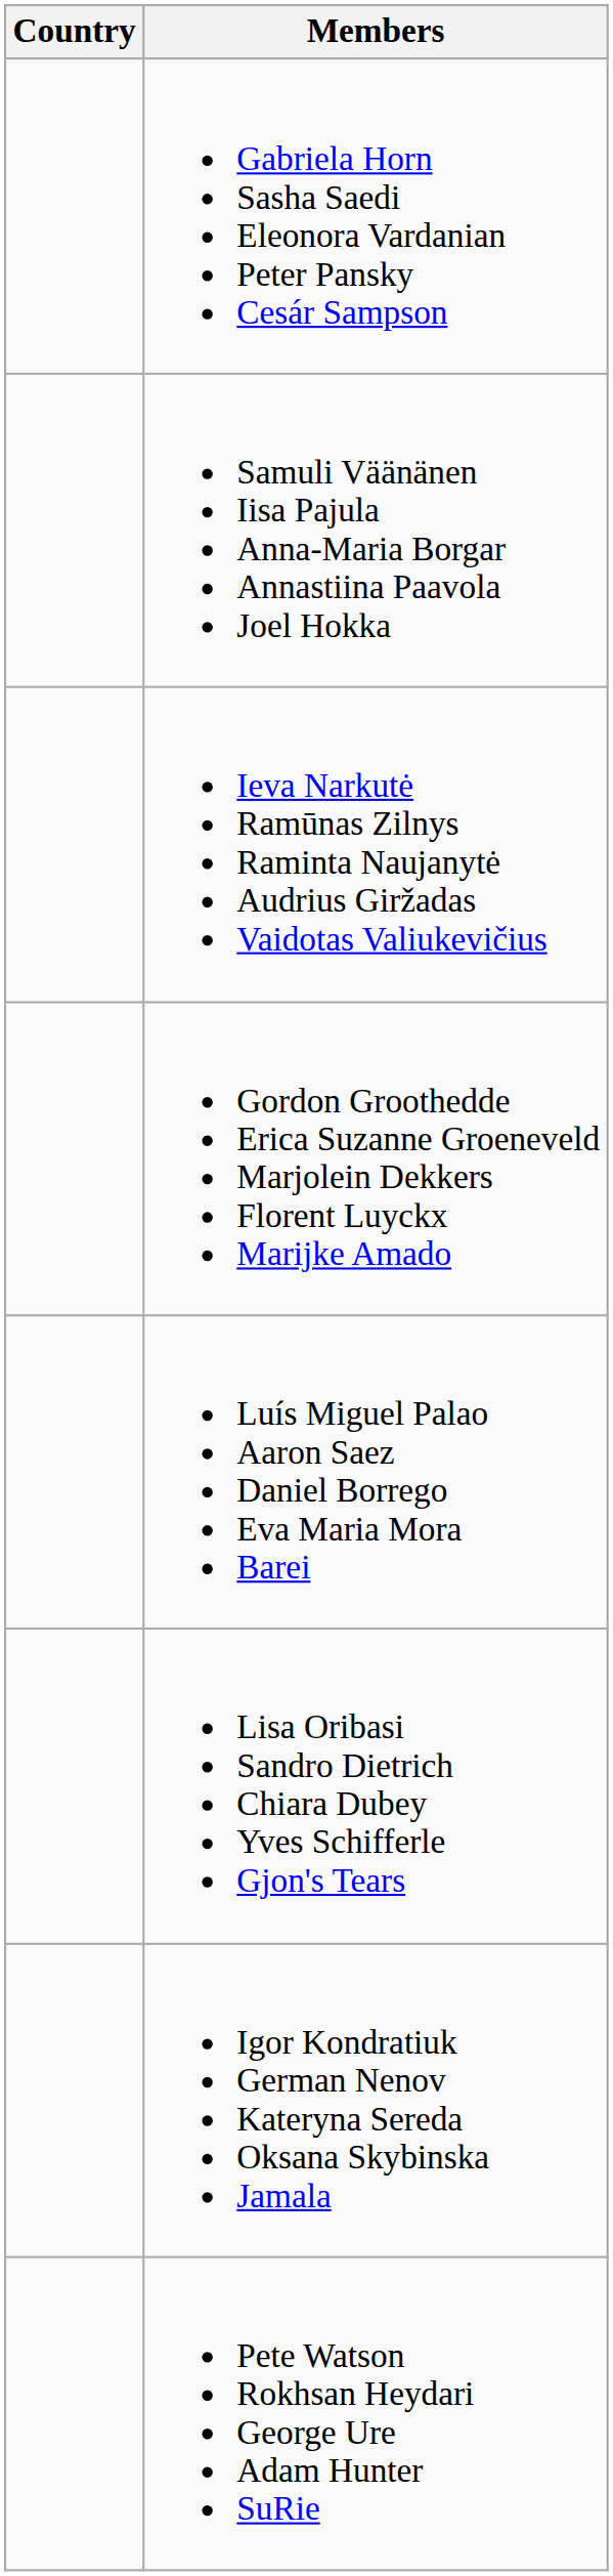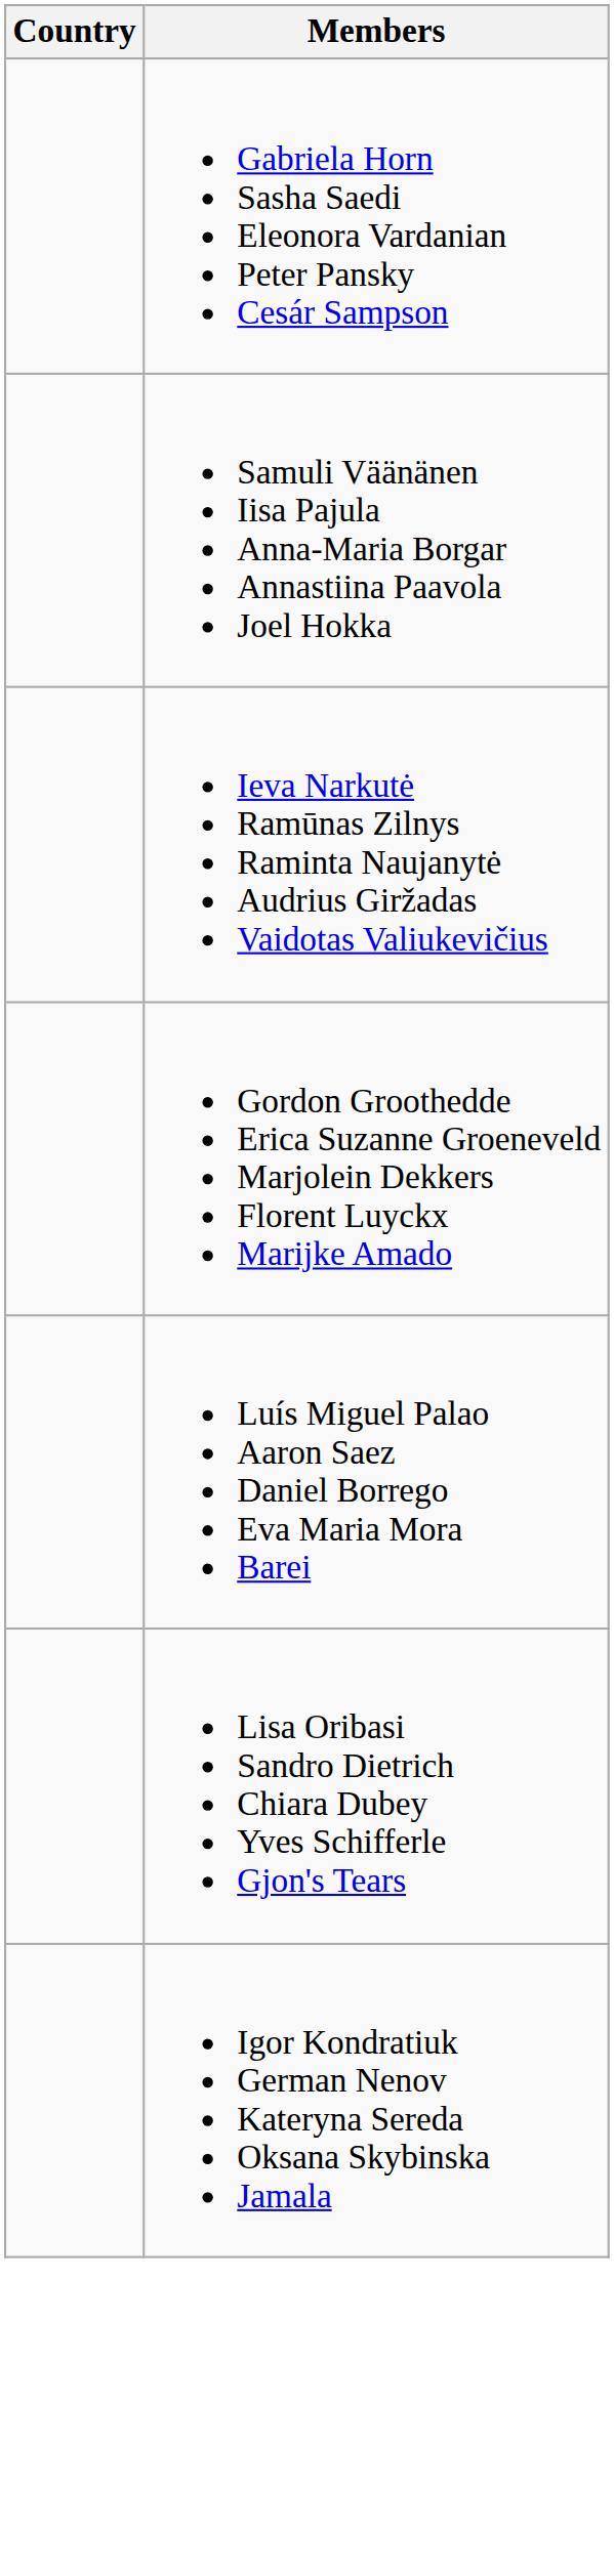- row: Pete Watson Rokhsan Heydari George Ure Adam Hunter SuRie
